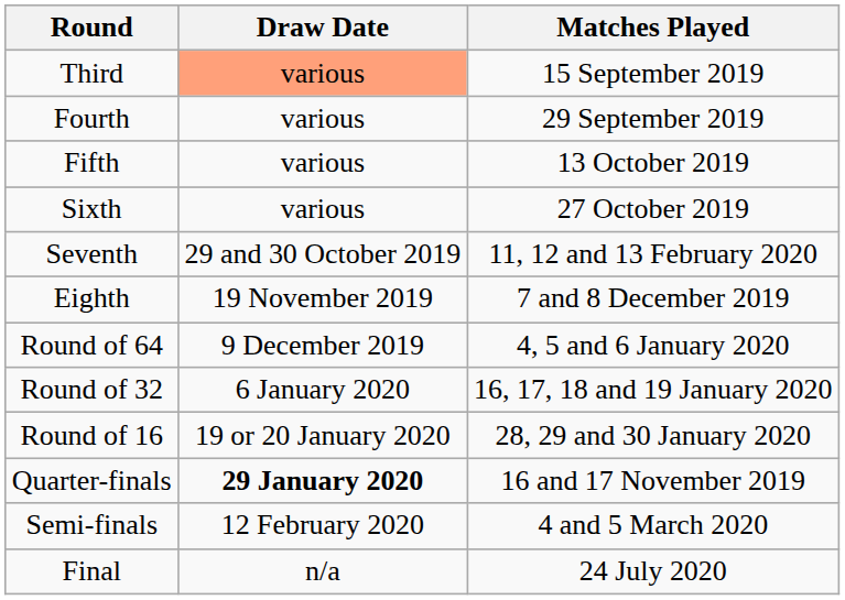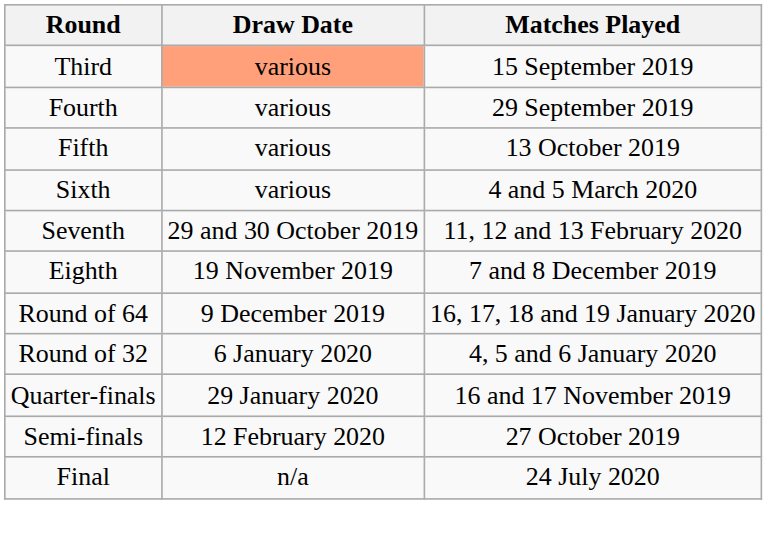Sixth | Matches Played: 27 October 2019 -> 4 and 5 March 2020
Round of 64 | Matches Played: 4, 5 and 6 January 2020 -> 16, 17, 18 and 19 January 2020
Round of 32 | Matches Played: 16, 17, 18 and 19 January 2020 -> 4, 5 and 6 January 2020
- row: Round of 16 | 19 or 20 January 2020 | 28, 29 and 30 January 2020
Quarter-finals | Draw Date: bold -> normal
Semi-finals | Matches Played: 4 and 5 March 2020 -> 27 October 2019
